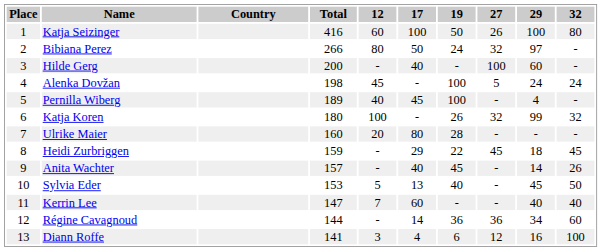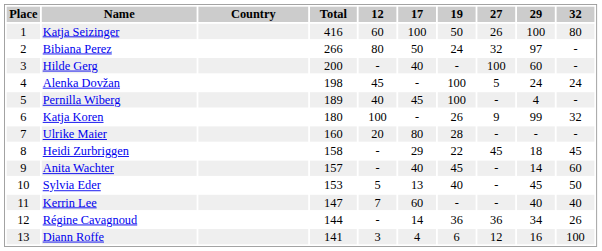Katja Koren | 27: 32 -> 9
Heidi Zurbriggen | Total: 159 -> 158
Anita Wachter | 32: 26 -> 60
Régine Cavagnoud | 32: 60 -> 26
